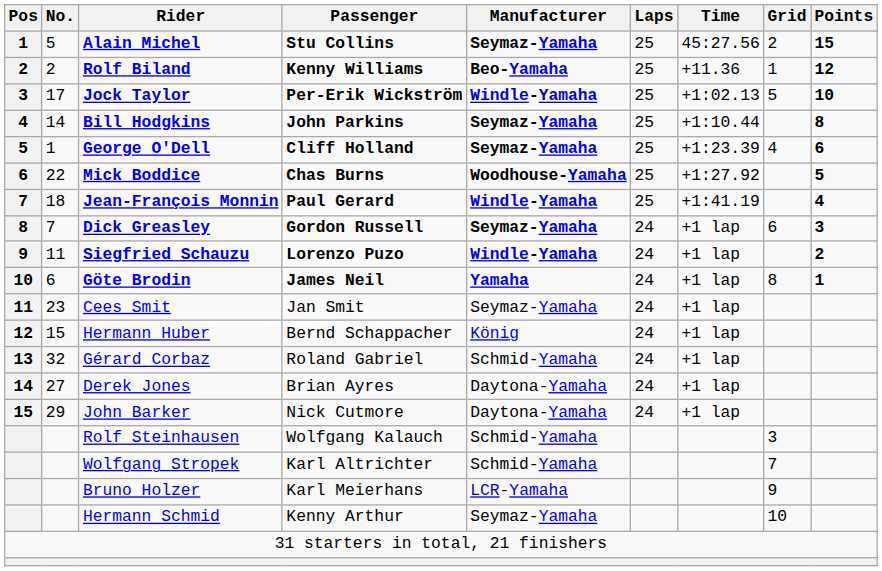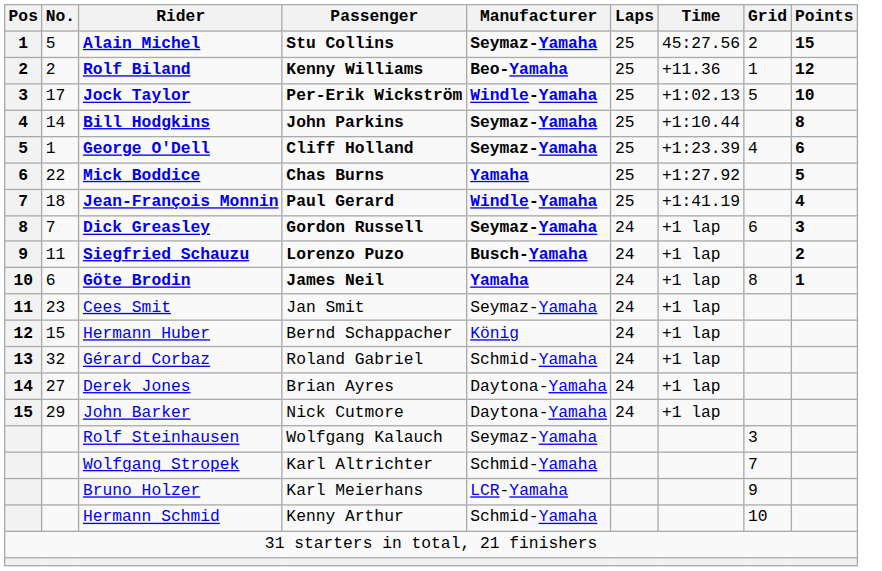Mick Boddice | Manufacturer: Woodhouse-Yamaha -> Yamaha
Siegfried Schauzu | Manufacturer: Windle-Yamaha -> Busch-Yamaha
Rolf Steinhausen | Manufacturer: Schmid-Yamaha -> Seymaz-Yamaha
Hermann Schmid | Manufacturer: Seymaz-Yamaha -> Schmid-Yamaha
